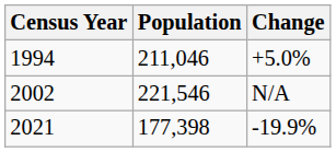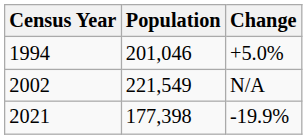1994 | Population: 211,046 -> 201,046
2002 | Population: 221,546 -> 221,549
